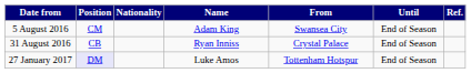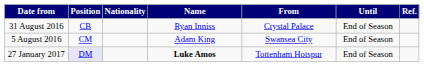rows swapped: 5 August 2016 <-> 31 August 2016
27 January 2017 | Name: normal -> bold
